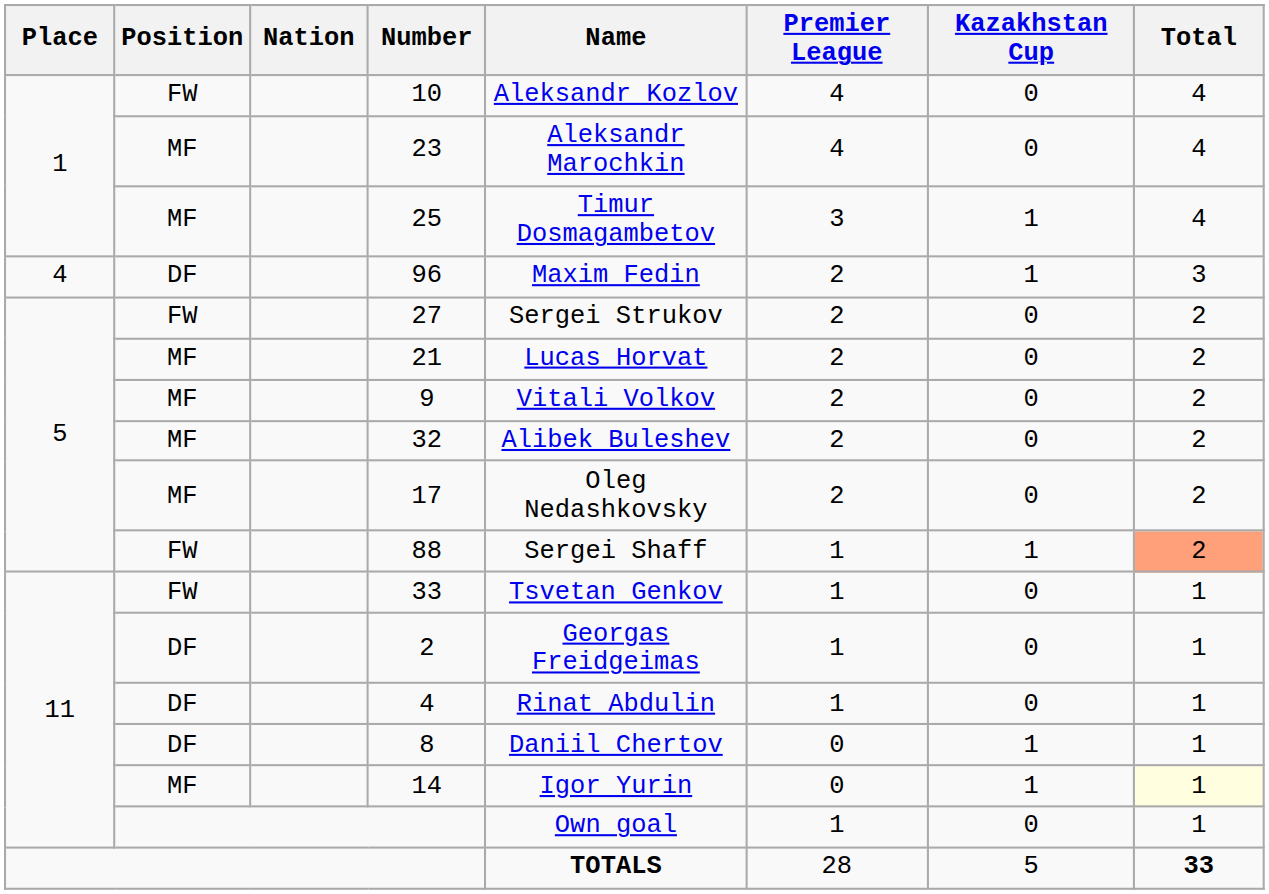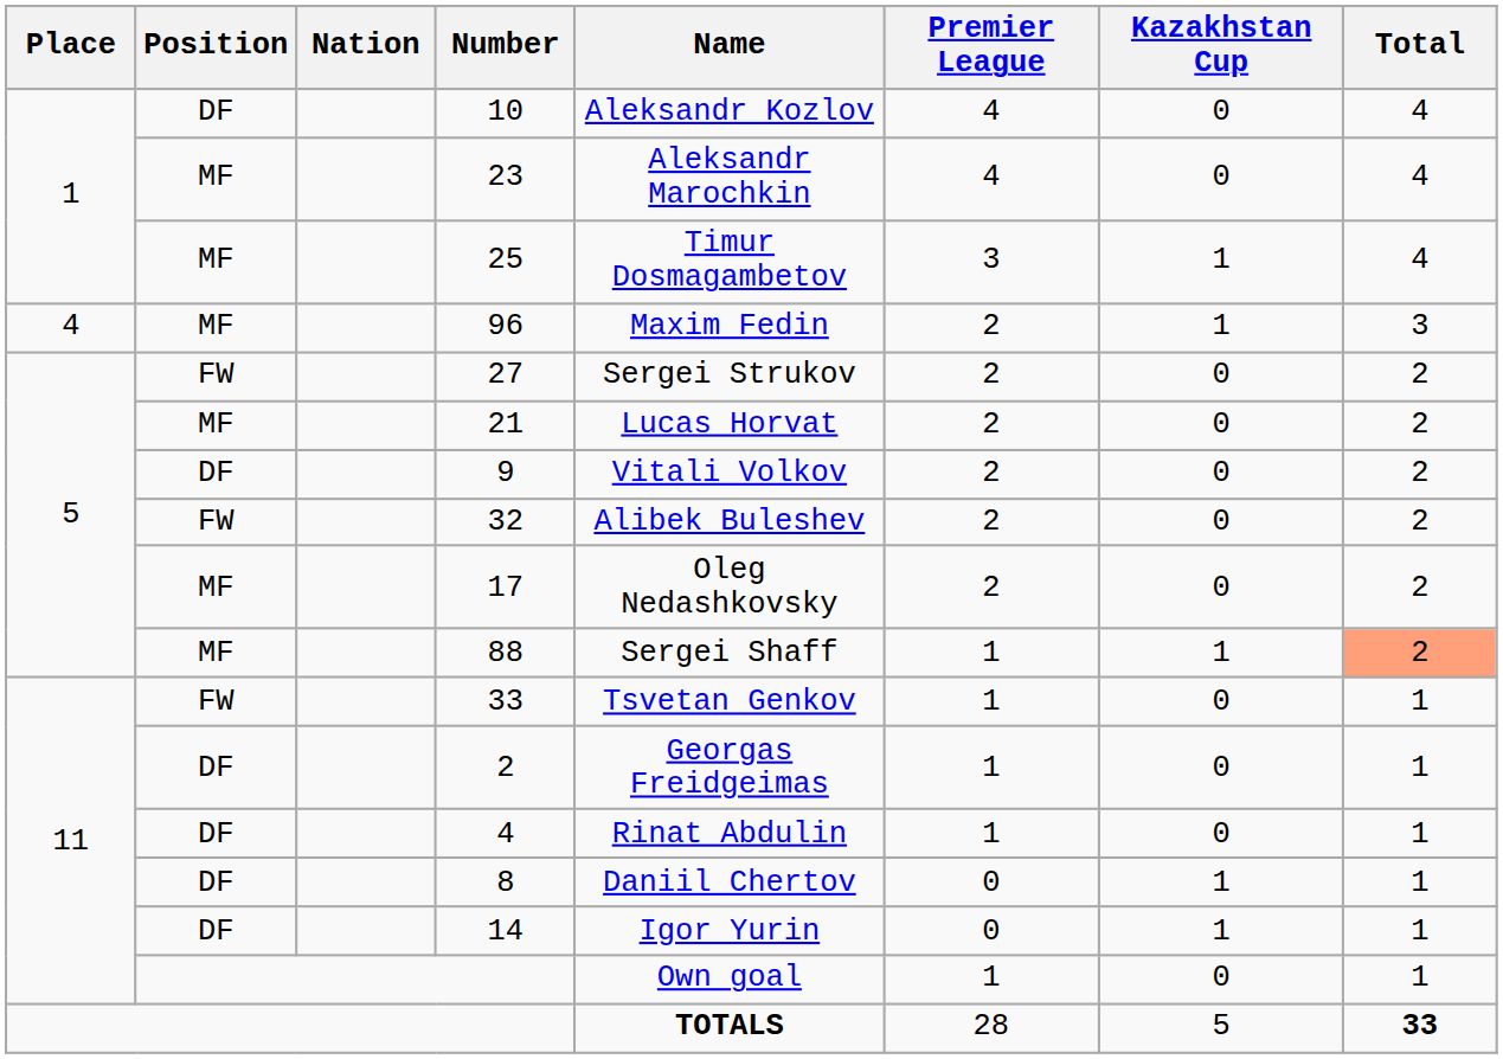10 | Position: FW -> DF
96 | Position: DF -> MF
9 | Position: MF -> DF
32 | Position: MF -> FW
88 | Position: FW -> MF
14 | Position: MF -> DF
14 | Total: lightyellow background -> no background
